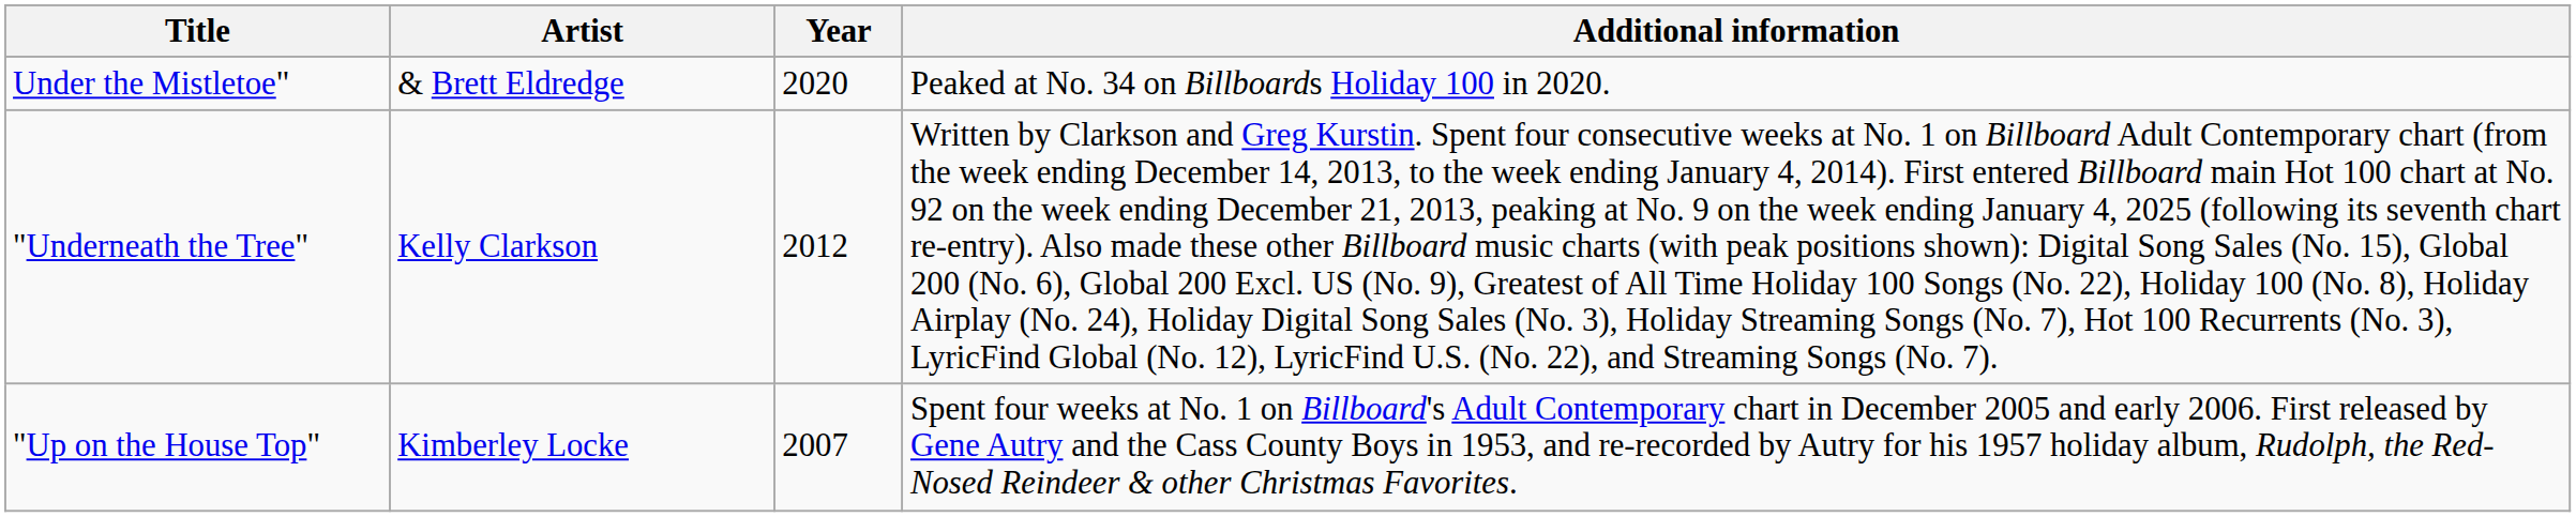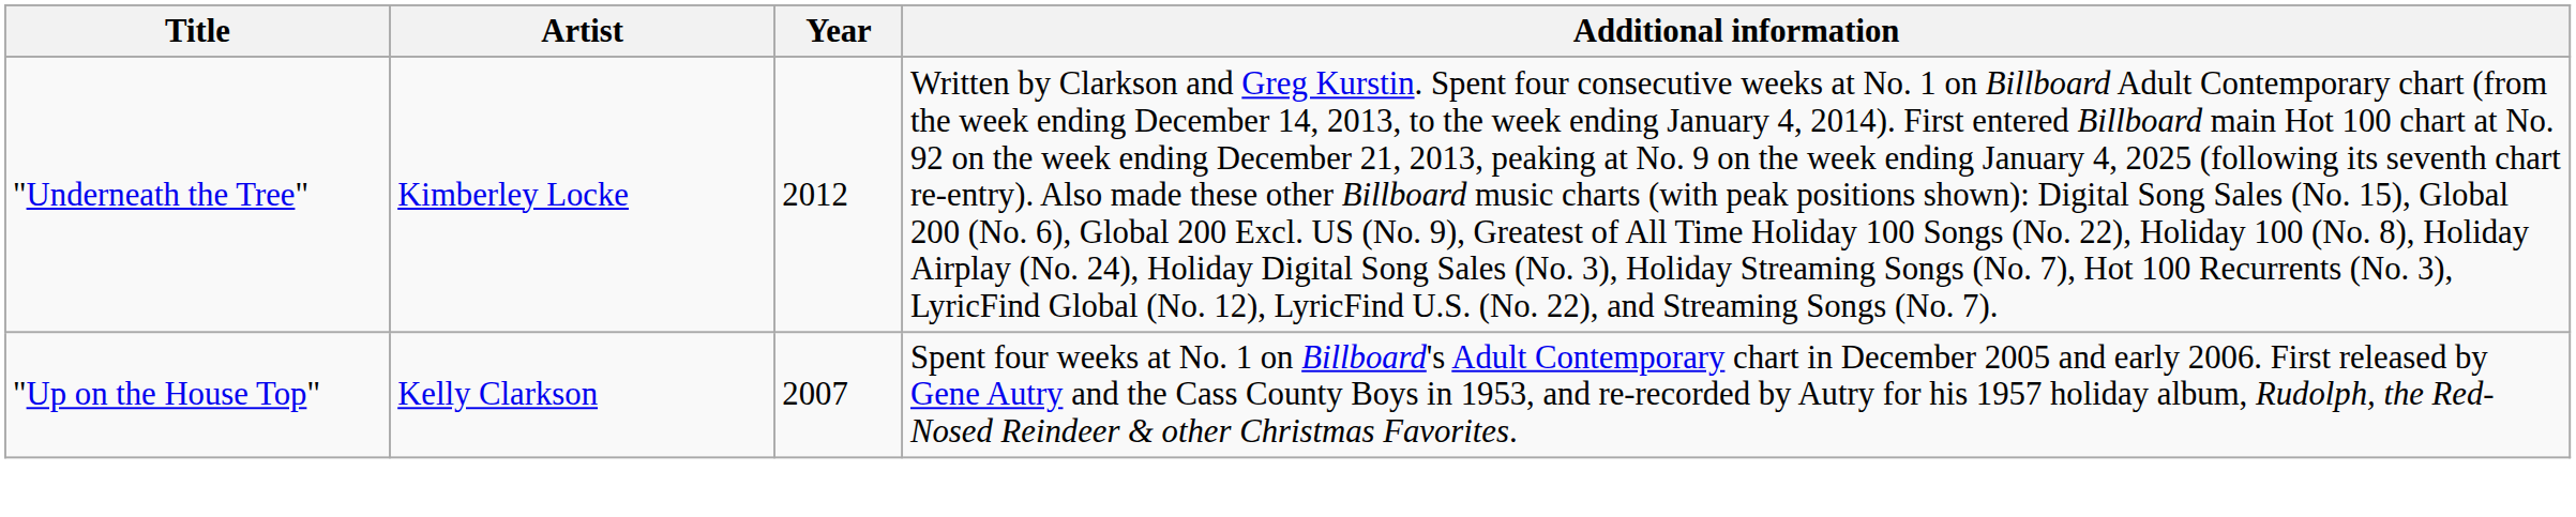- row: Under the Mistletoe" | & Brett Eldredge | 2020 | Peaked at No. 34 on Billboards Holiday 100 in 2020.
"Underneath the Tree" | Artist: Kelly Clarkson -> Kimberley Locke
"Up on the House Top" | Artist: Kimberley Locke -> Kelly Clarkson
